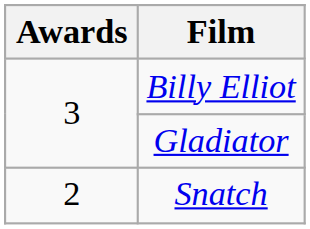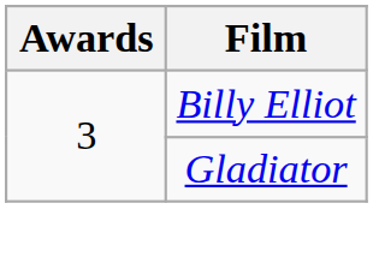- row: 2 | Snatch
